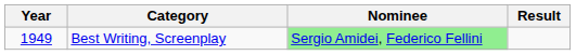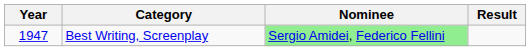Best Writing, Screenplay | Year: 1949 -> 1947
